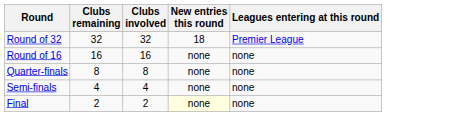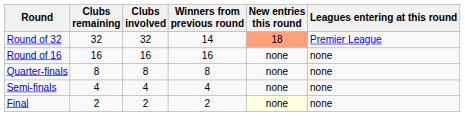+ column: Winners from previous round | 14 | 16 | 8 | 4 | 2
Round of 32 | New entries this round: no background -> lightsalmon background
